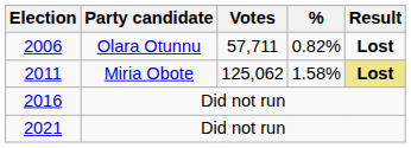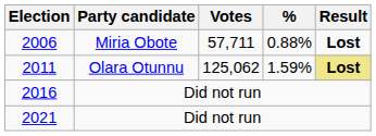2006 | Party candidate: Olara Otunnu -> Miria Obote
2006 | %: 0.82% -> 0.88%
2011 | Party candidate: Miria Obote -> Olara Otunnu
2011 | %: 1.58% -> 1.59%
